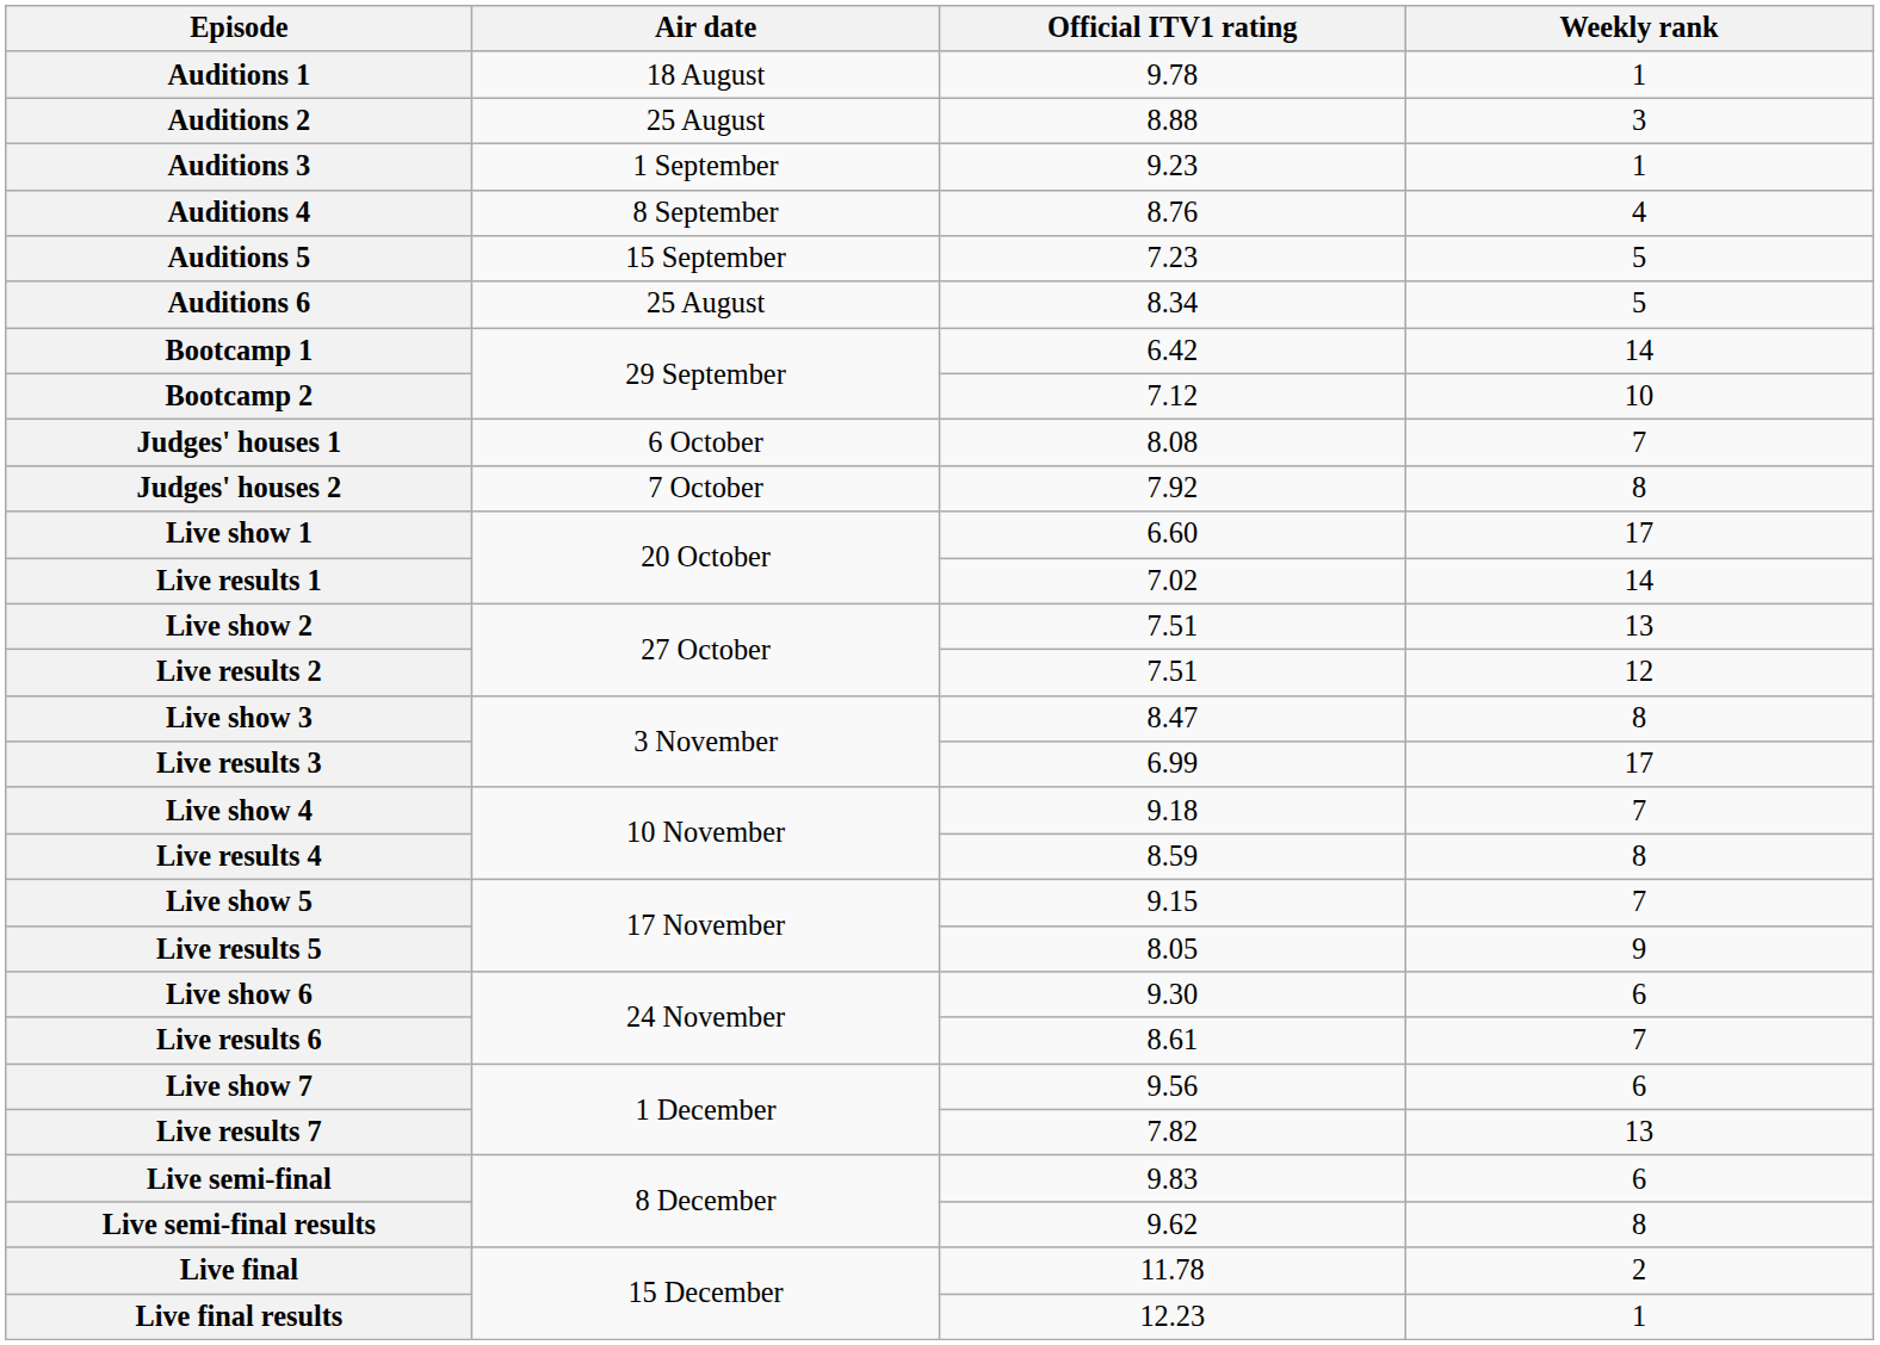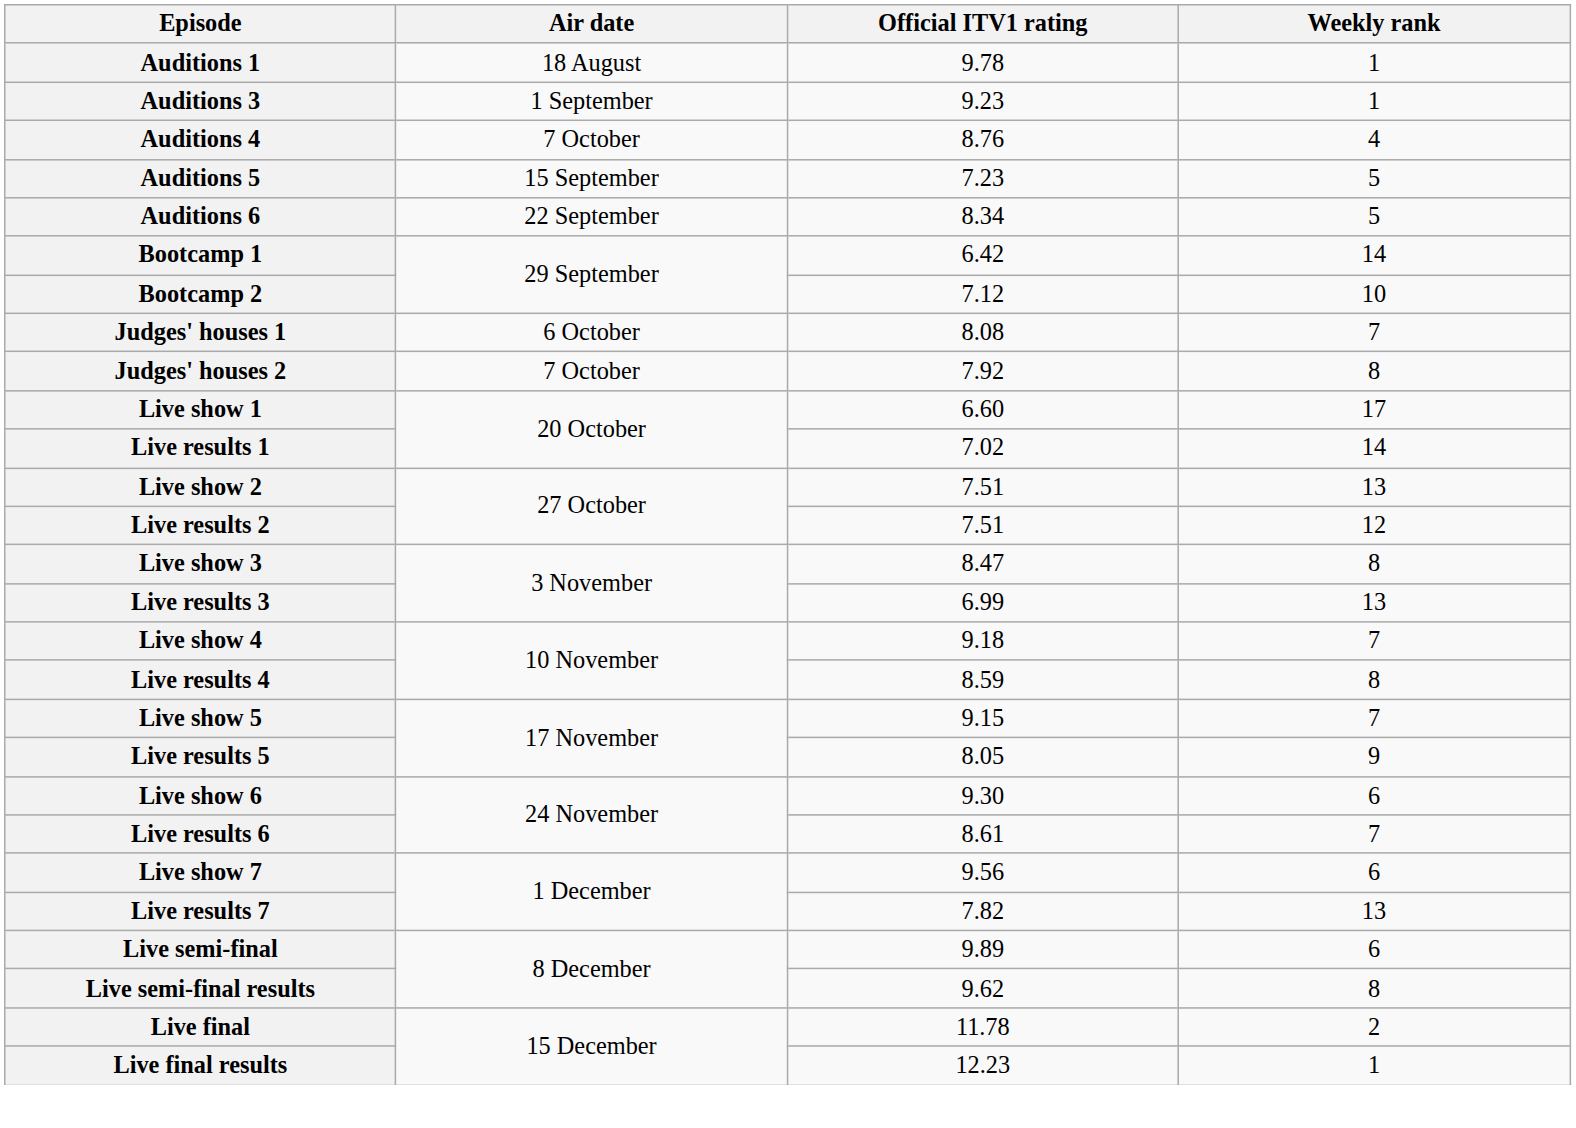- row: Auditions 2 | 25 August | 8.88 | 3
Auditions 4 | Air date: 8 September -> 7 October
Auditions 6 | Air date: 25 August -> 22 September
Live results 3 | Weekly rank: 17 -> 13
Live semi-final | Official ITV1 rating: 9.83 -> 9.89
